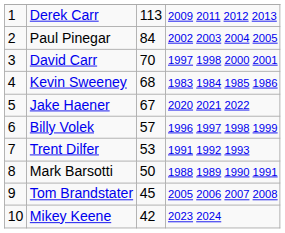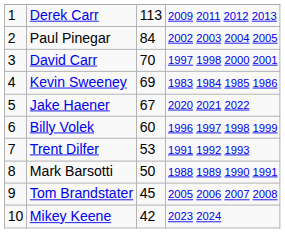Kevin Sweeney | column 3: 68 -> 69
Billy Volek | column 3: 57 -> 60
